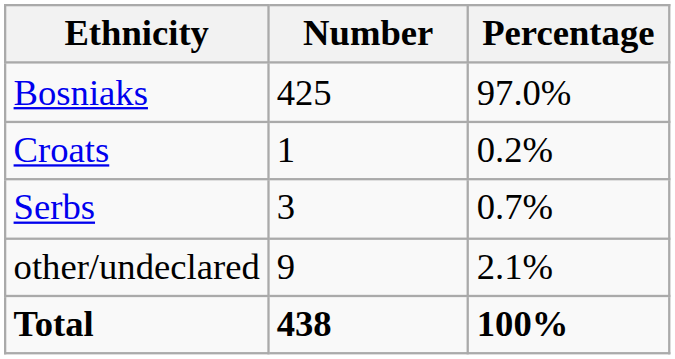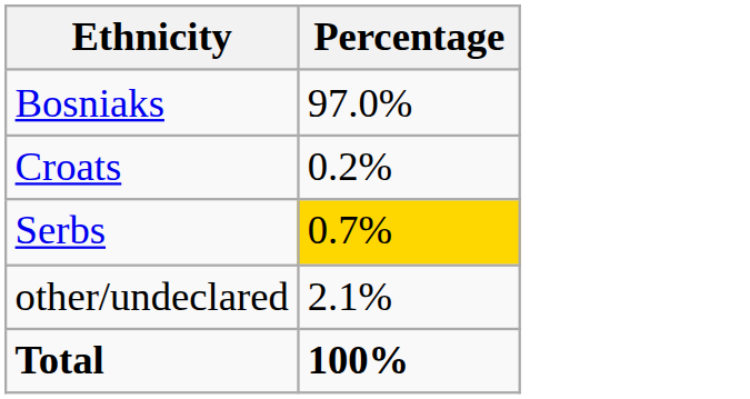- column: Number | 425 | 1 | 3 | 9 | 438
Serbs | Percentage: no background -> gold background
